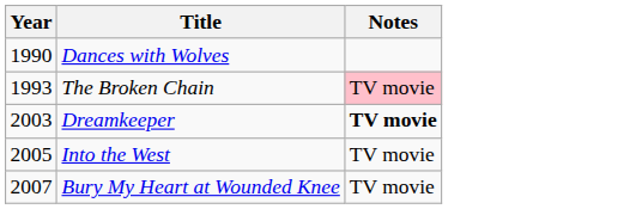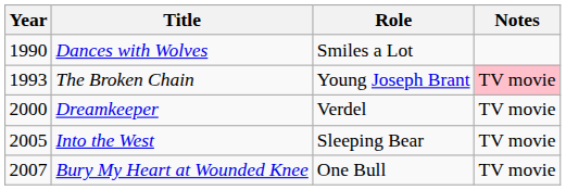+ column: Role | Smiles a Lot | Young Joseph Brant | Verdel | Sleeping Bear | One Bull
Dreamkeeper | Year: 2003 -> 2000
Dreamkeeper | Notes: bold -> normal
